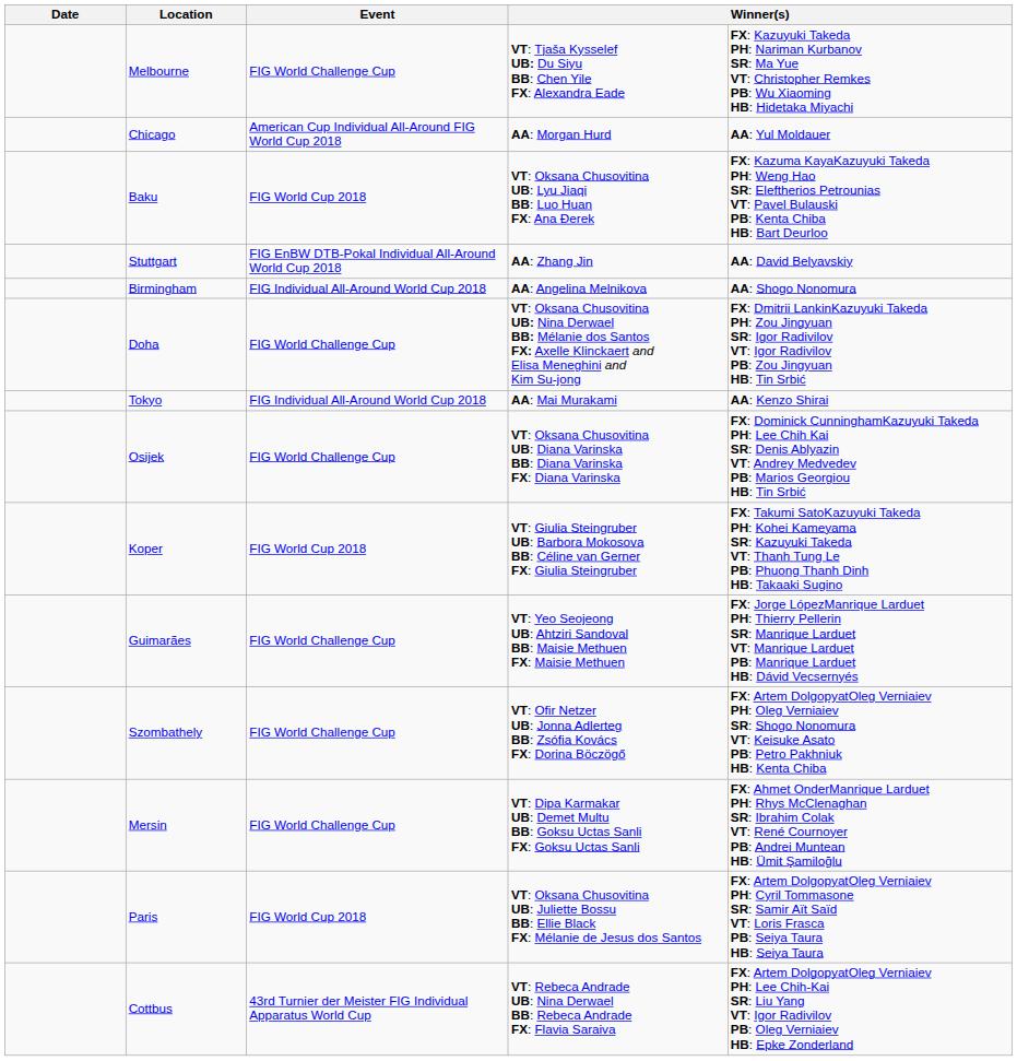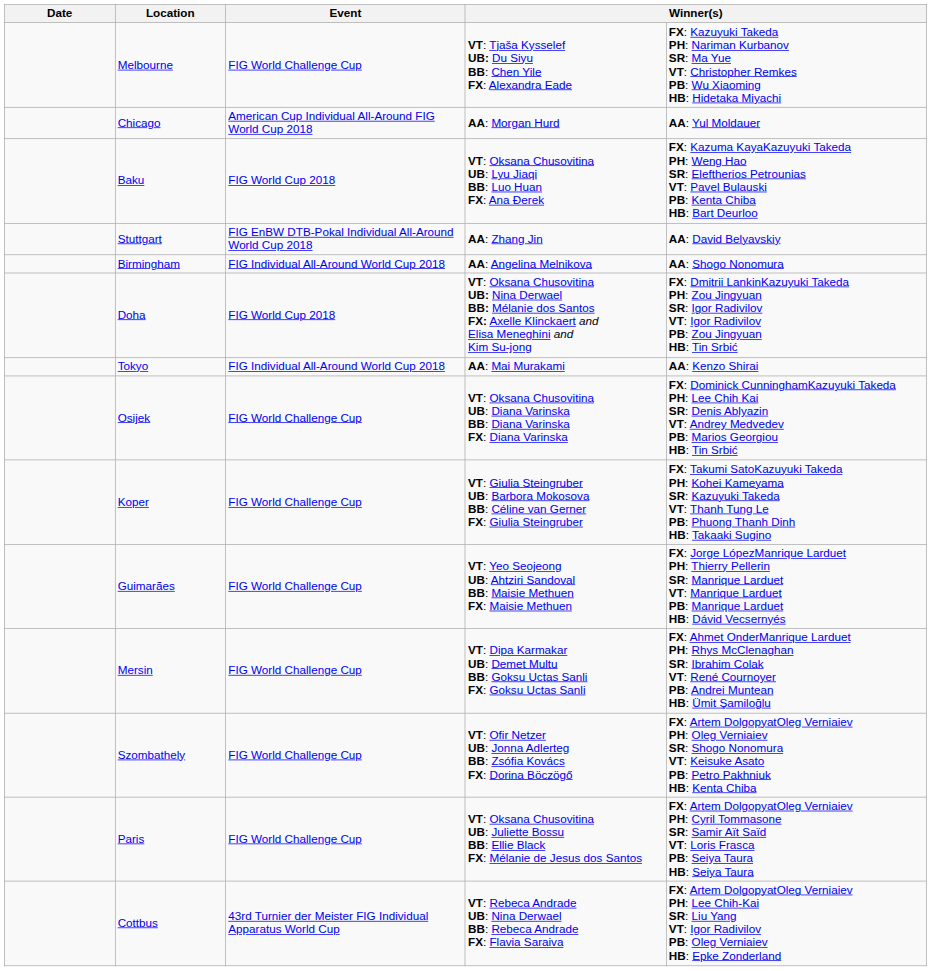Doha | Event: FIG World Challenge Cup -> FIG World Cup 2018
Koper | Event: FIG World Cup 2018 -> FIG World Challenge Cup
rows swapped: Mersin <-> Szombathely
Paris | Event: FIG World Cup 2018 -> FIG World Challenge Cup
